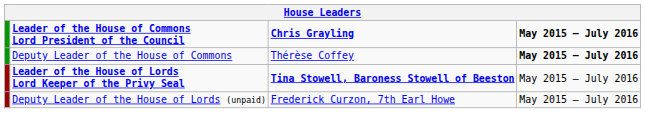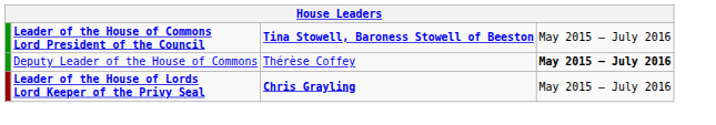Leader of the House of Commons Lord President of the Council | column 3: Chris Grayling -> Tina Stowell, Baroness Stowell of Beeston
Leader of the House of Commons Lord President of the Council | column 4: bold -> normal
Leader of the House of Lords Lord Keeper of the Privy Seal | column 3: Tina Stowell, Baroness Stowell of Beeston -> Chris Grayling
- row: Deputy Leader of the House of Lords (unpaid) | Frederick Curzon, 7th Earl Howe | May 2015 – July 2016
